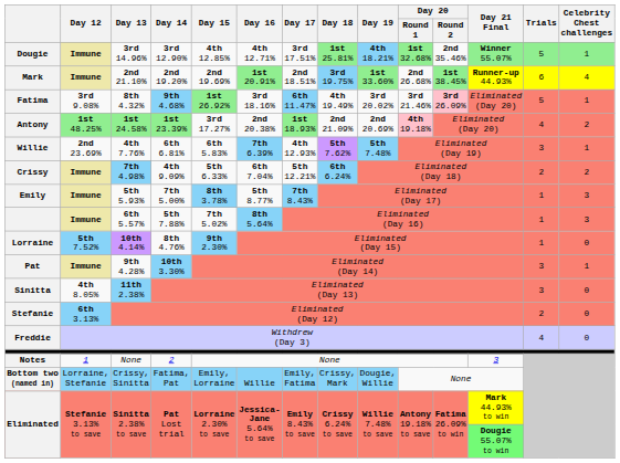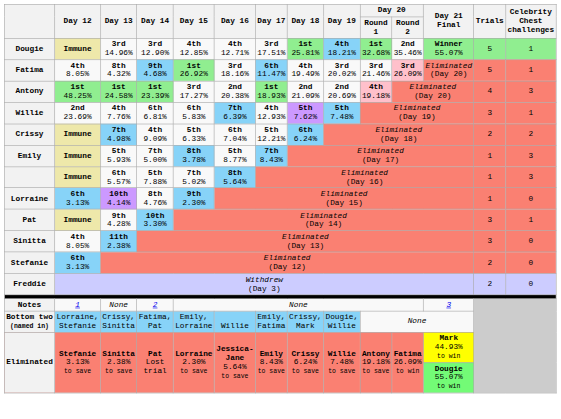- row: Mark | Immune | 2nd 21.10% | 2nd 19.20% | 2nd 19.69% | 1st 20.91% | 2nd 18.51% | 3rd 19.75% | 1st 33.60% | 2nd 26.68% | 1st 38.45% | Runner-up 44.93% | 6 | 4
8th 4.32% | Day 12: 3rd 9.08% -> 4th 8.05%
1st 24.58% | Celebrity Chest challenges: 2 -> 3
10th 4.14% | Day 12: 5th 7.52% -> 6th 3.13%
Withdrew (Day 3) | Trials: 4 -> 2
